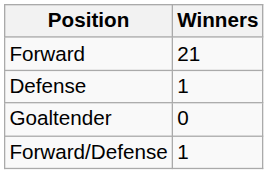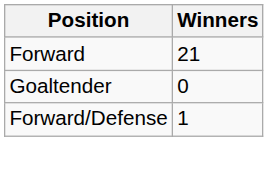- row: Defense | 1
